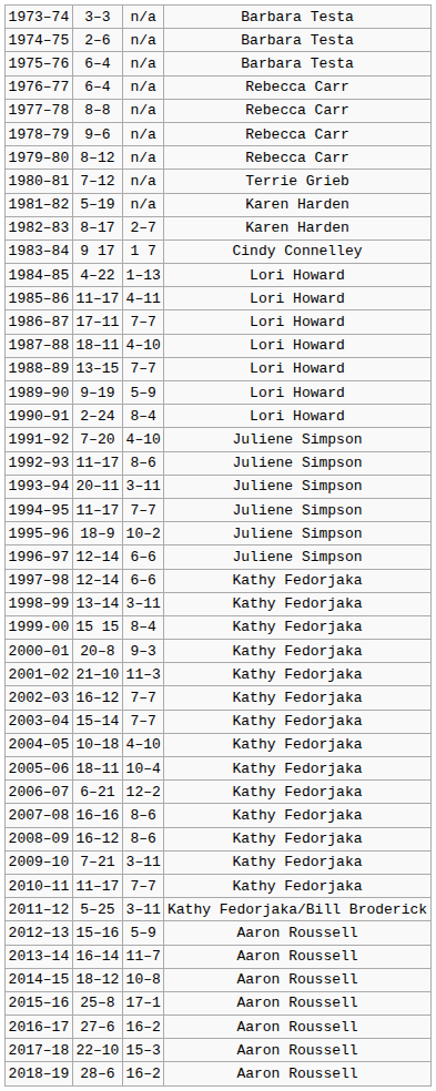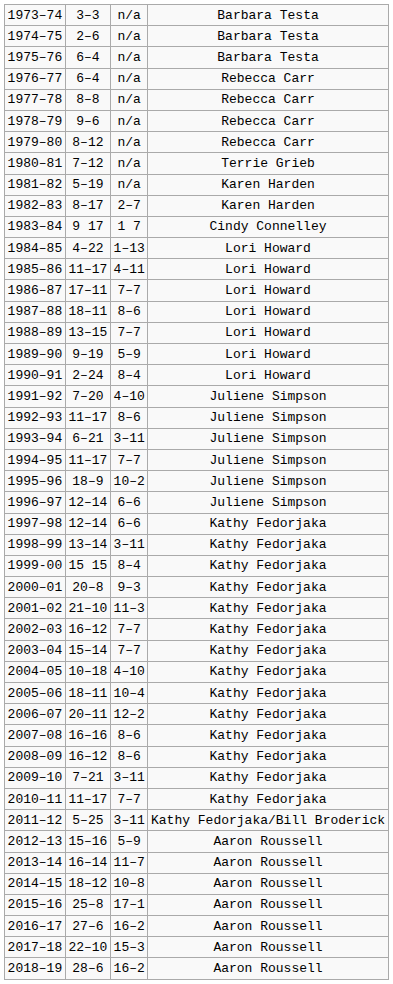1987–88 | column 3: 4–10 -> 8–6
1993–94 | column 2: 20–11 -> 6–21
2006–07 | column 2: 6–21 -> 20–11
